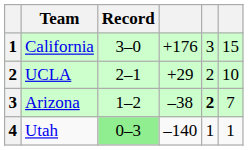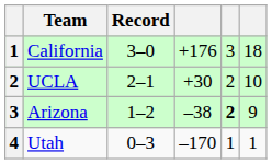California | column 6: 15 -> 18
UCLA | column 4: +29 -> +30
Arizona | column 6: 7 -> 9
Utah | Record: lightgreen background -> no background
Utah | column 4: –140 -> –170
